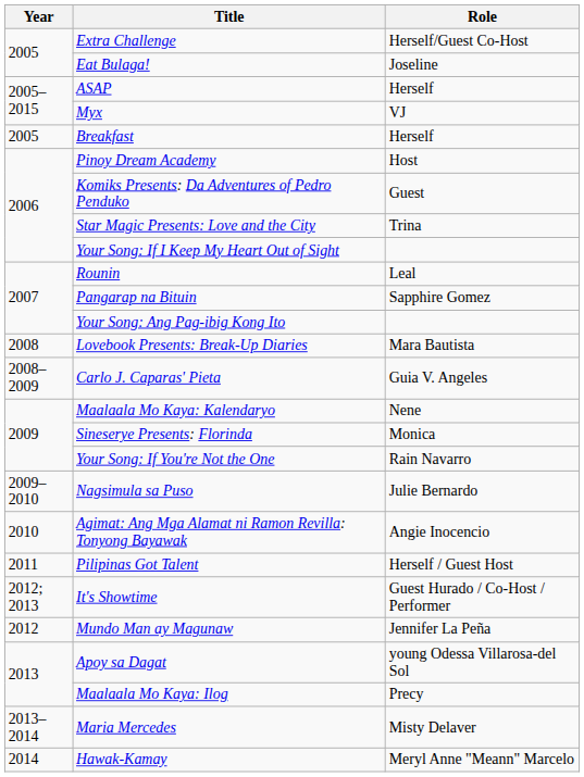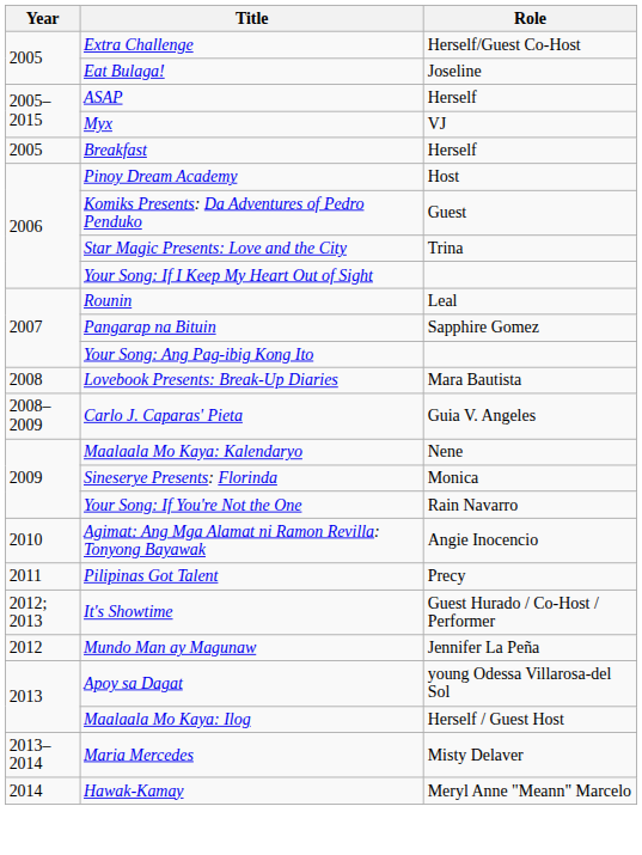- row: 2009–2010 | Nagsimula sa Puso | Julie Bernardo
Pilipinas Got Talent | Role: Herself / Guest Host -> Precy
Maalaala Mo Kaya: Ilog | Role: Precy -> Herself / Guest Host
